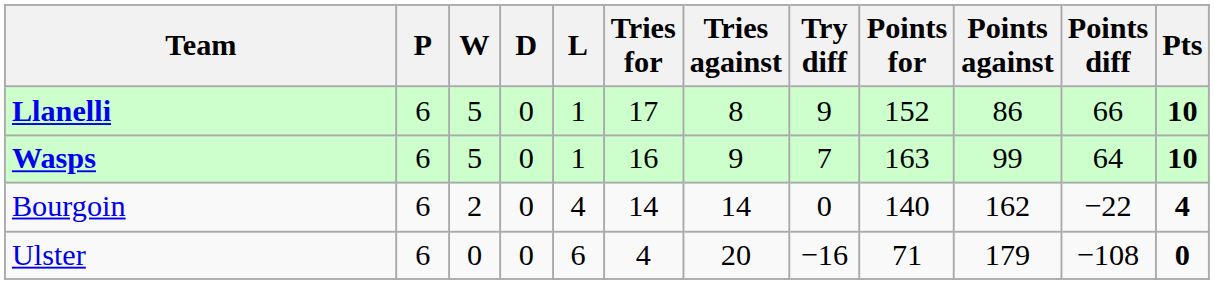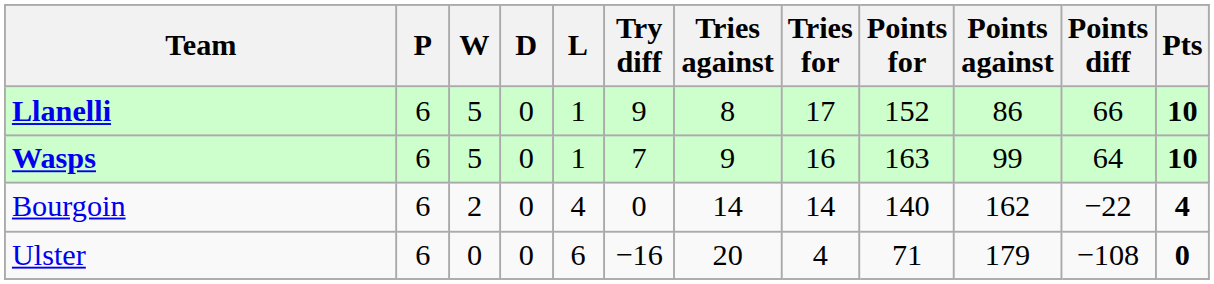columns swapped: Tries for <-> Try diff
